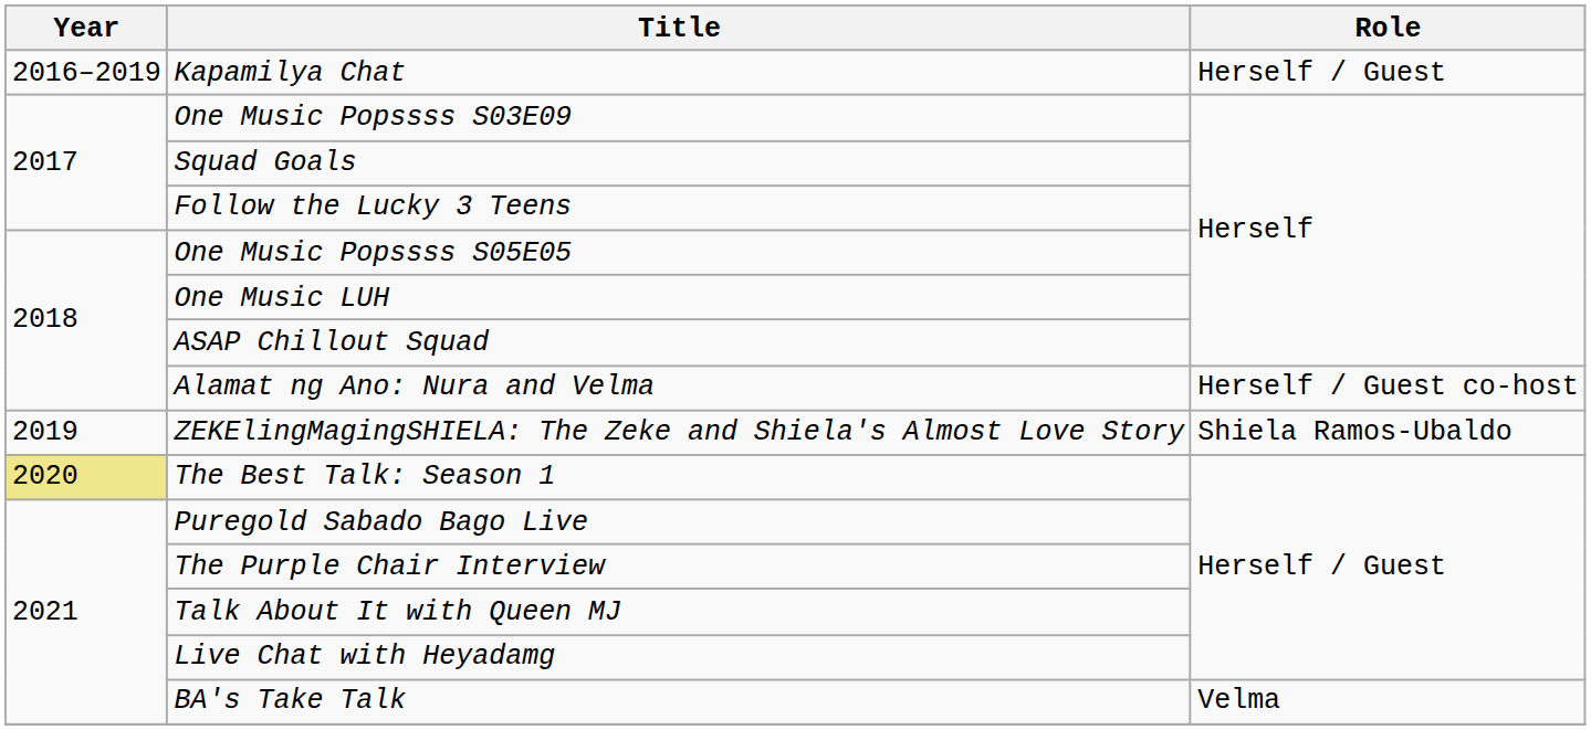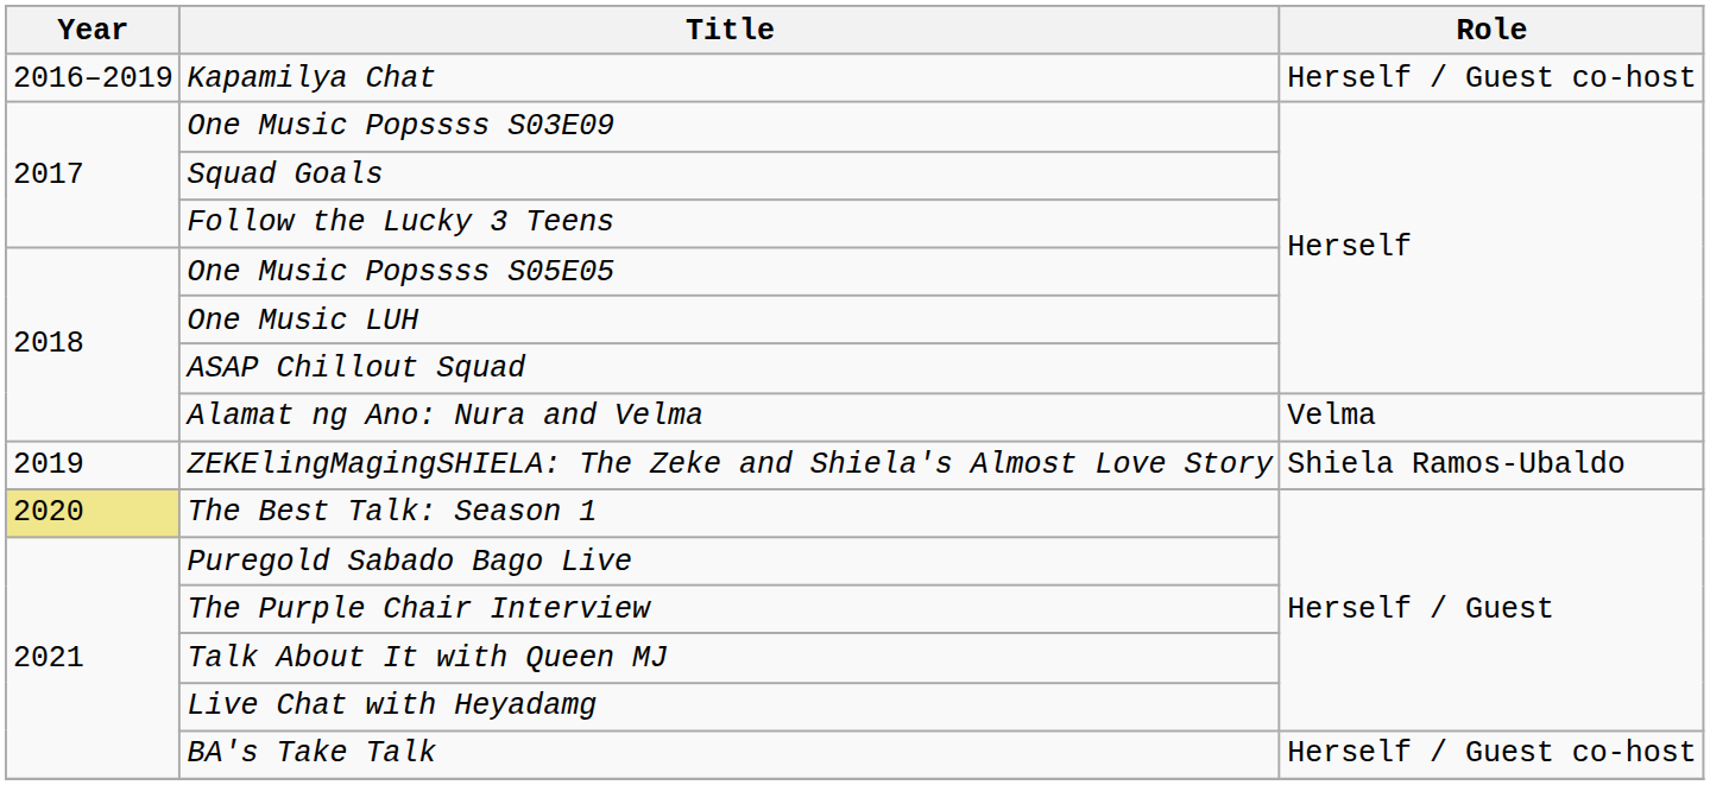Kapamilya Chat | Role: Herself / Guest -> Herself / Guest co-host
Alamat ng Ano: Nura and Velma | Role: Herself / Guest co-host -> Velma
BA's Take Talk | Role: Velma -> Herself / Guest co-host
